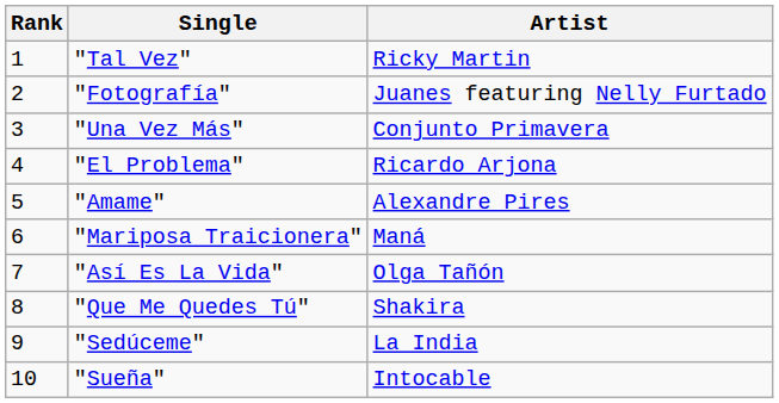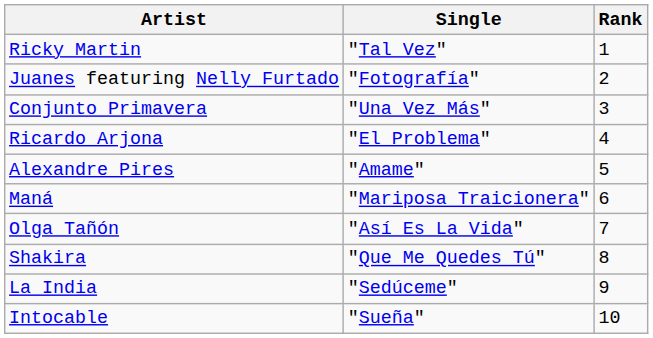columns swapped: Rank <-> Artist
